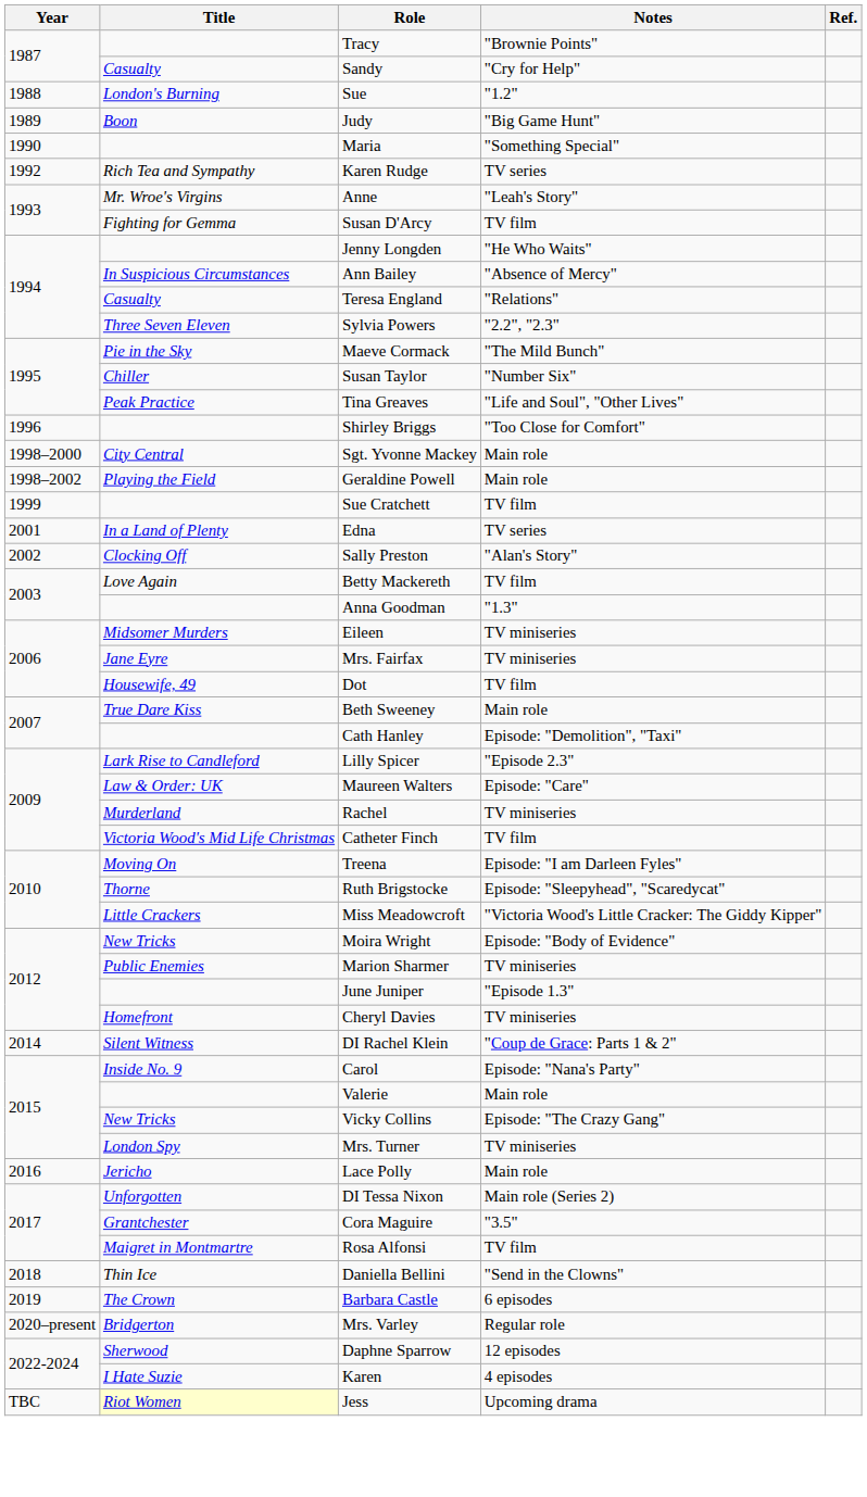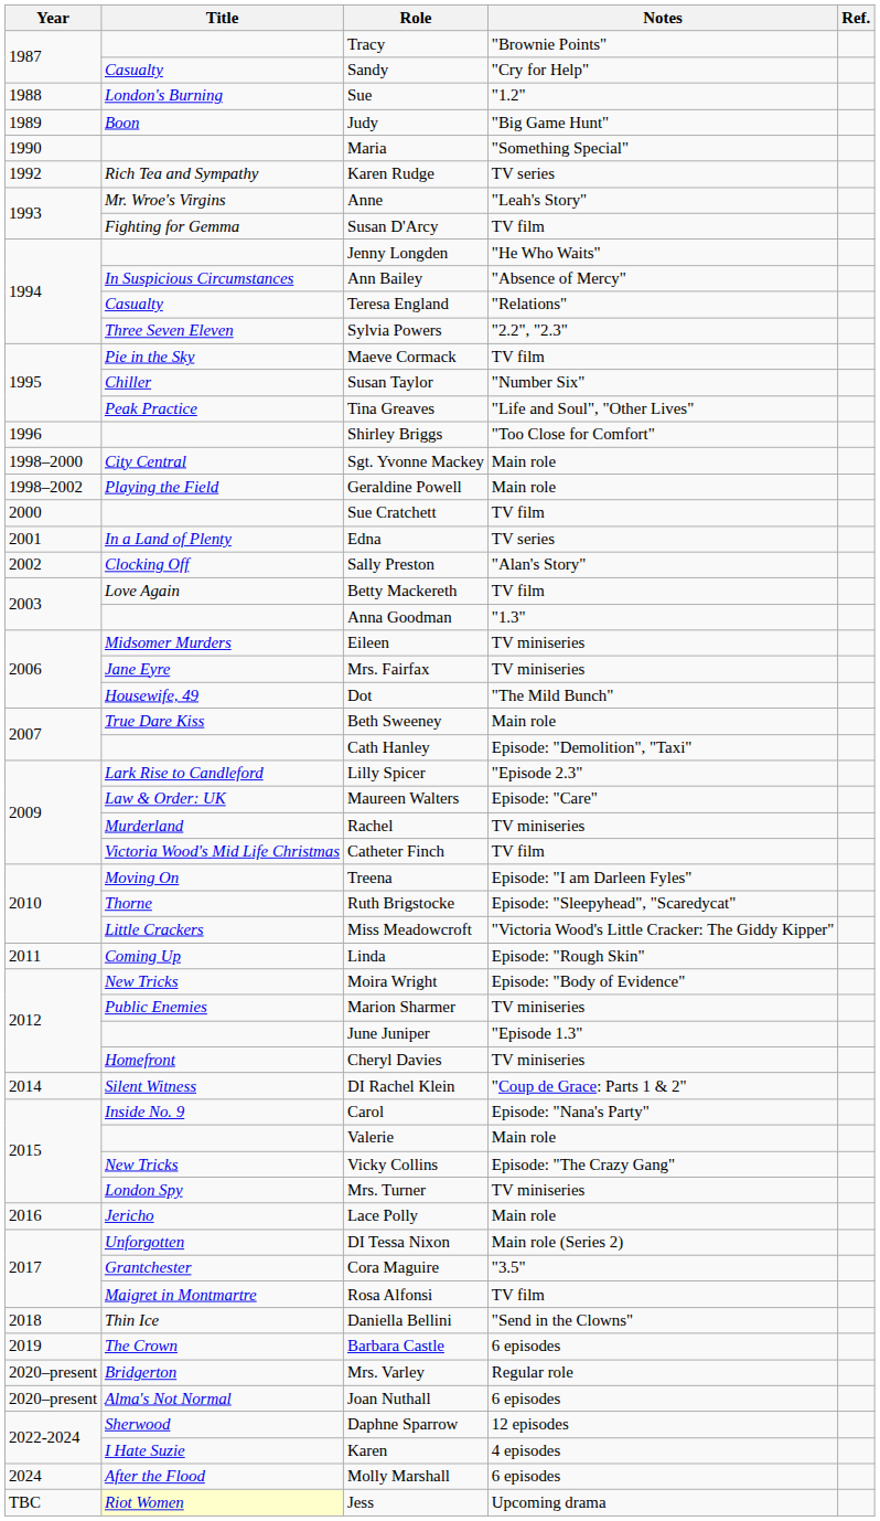Maeve Cormack | Notes: "The Mild Bunch" -> TV film
Sue Cratchett | Year: 1999 -> 2000
Dot | Notes: TV film -> "The Mild Bunch"
+ row: 2011 | Coming Up | Linda | Episode: "Rough Skin"
+ row: 2020–present | Alma's Not Normal | Joan Nuthall | 6 episodes
+ row: 2024 | After the Flood | Molly Marshall | 6 episodes
